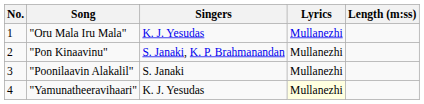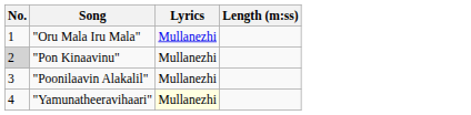- column: Singers | K. J. Yesudas | S. Janaki, K. P. Brahmanandan | S. Janaki | K. J. Yesudas
"Pon Kinaavinu" | No.: no background -> lightgrey background
